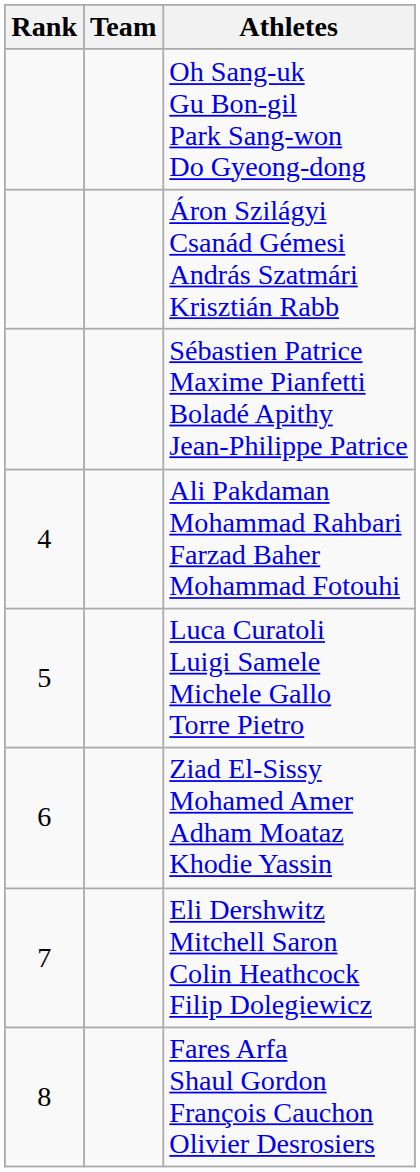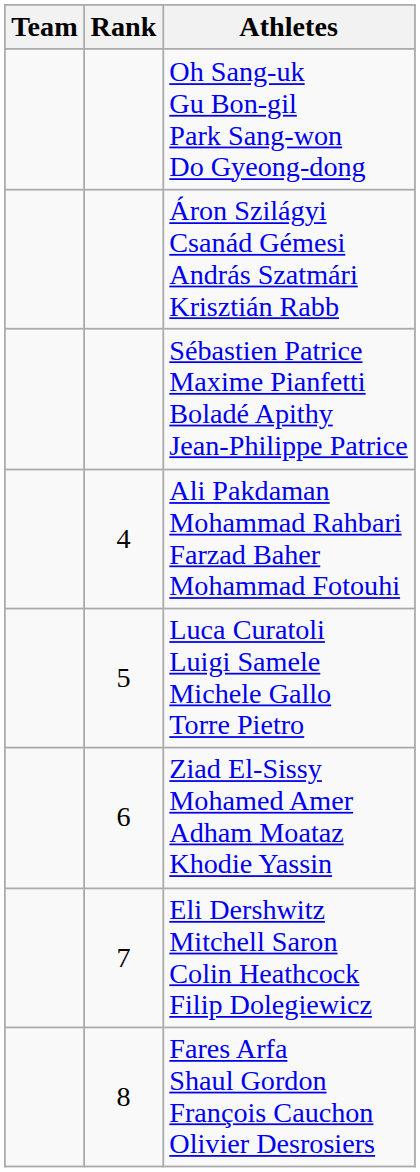columns swapped: Rank <-> Team
